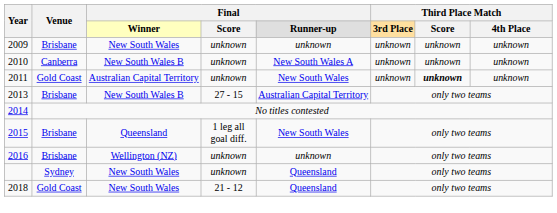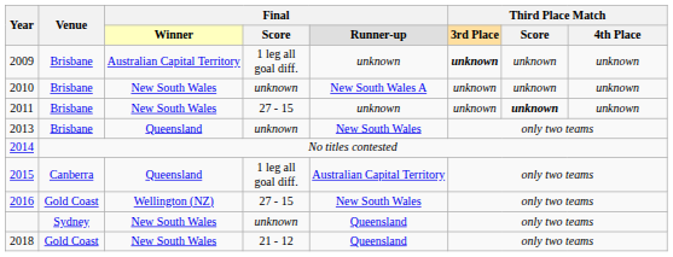2009 | column 3: New South Wales -> Australian Capital Territory
2009 | column 4: unknown -> 1 leg all goal diff.
2009 | column 6: normal -> bold
2010 | Venue: Canberra -> Brisbane
2010 | column 3: New South Wales B -> New South Wales
2011 | Venue: Gold Coast -> Brisbane
2011 | column 3: Australian Capital Territory -> New South Wales
2011 | column 4: unknown -> 27 - 15
2011 | column 5: New South Wales -> unknown
2013 | column 3: New South Wales B -> Queensland
2013 | column 4: 27 - 15 -> unknown
2013 | column 5: Australian Capital Territory -> New South Wales
2015 | Venue: Brisbane -> Canberra
2015 | column 5: New South Wales -> Australian Capital Territory
2016 | Venue: Brisbane -> Gold Coast
2016 | column 4: unknown -> 27 - 15
2016 | column 5: unknown -> New South Wales
